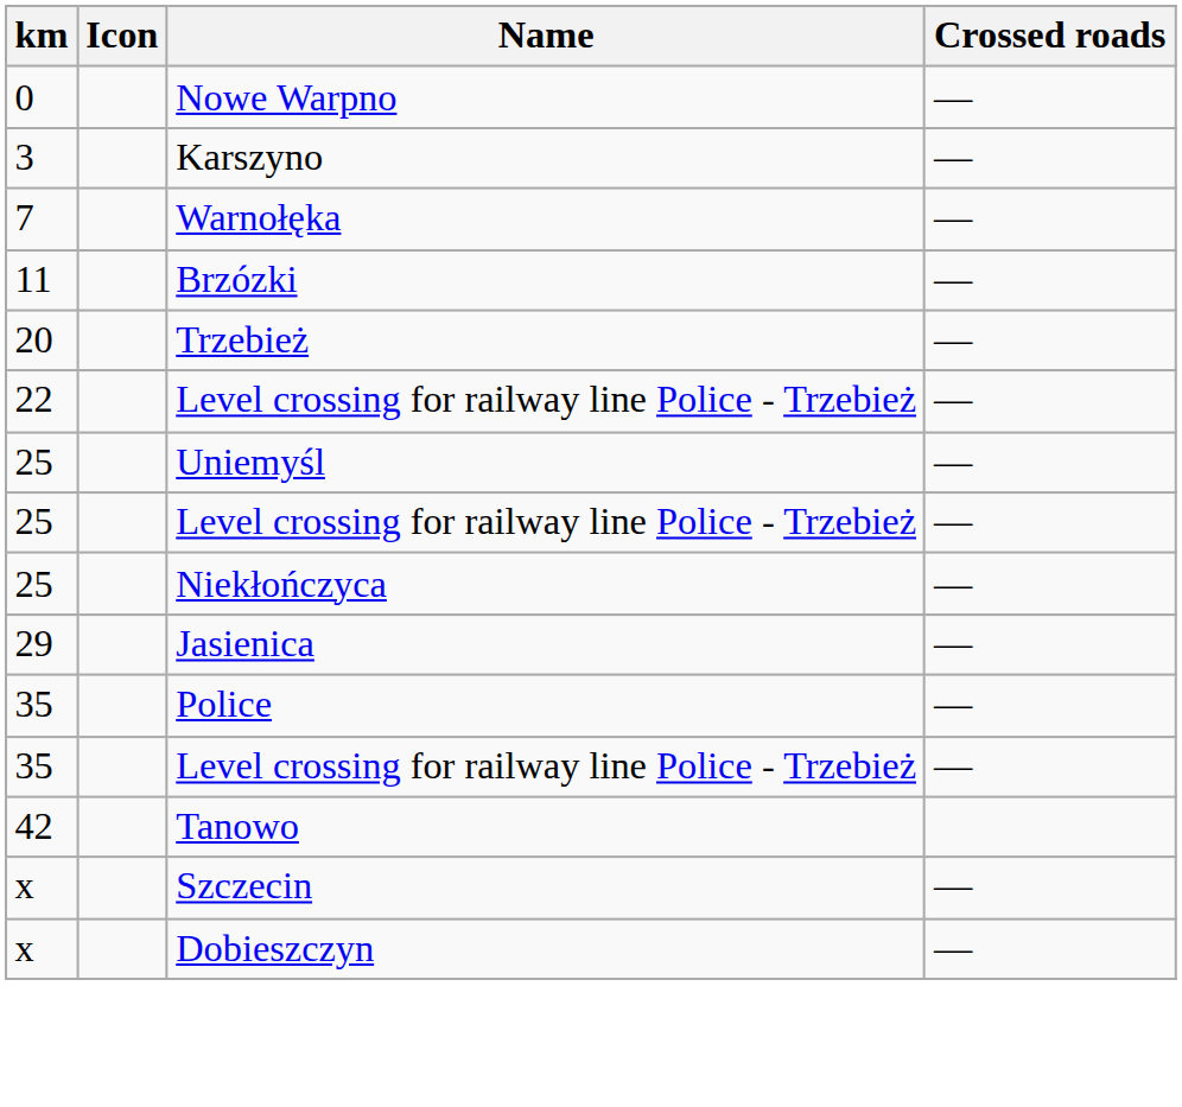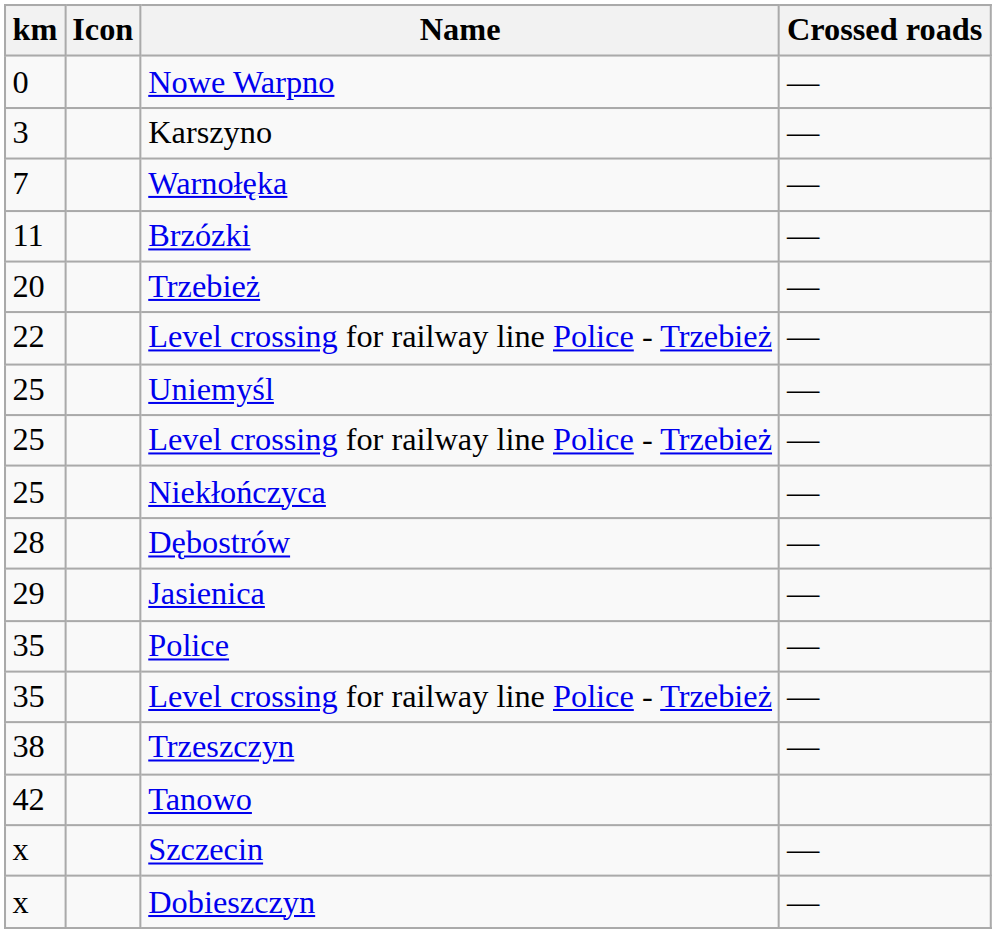+ row: 28 | Dębostrów | —
+ row: 38 | Trzeszczyn | —
